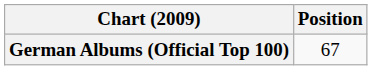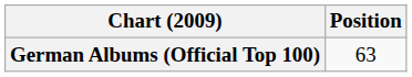German Albums (Official Top 100) | Position: 67 -> 63
